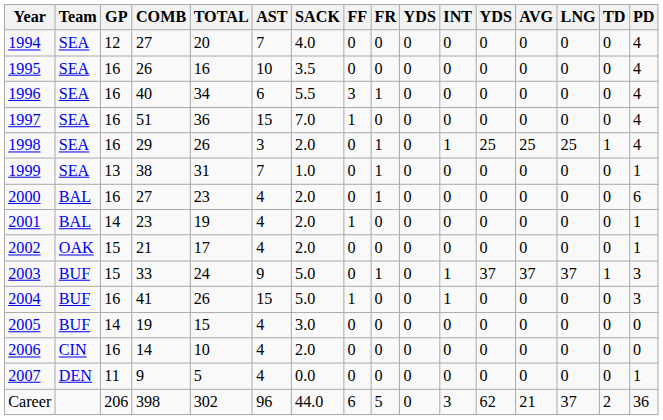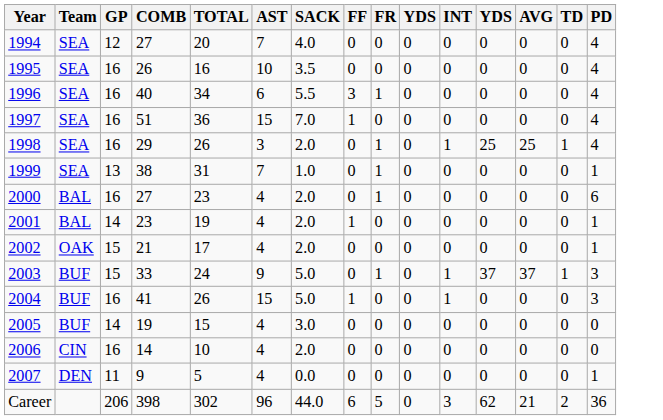- column: LNG | 0 | 0 | 0 | 0 | 25 | 0 | 0 | 0 | 0 | 37 | 0 | 0 | 0 | 0 | 37
